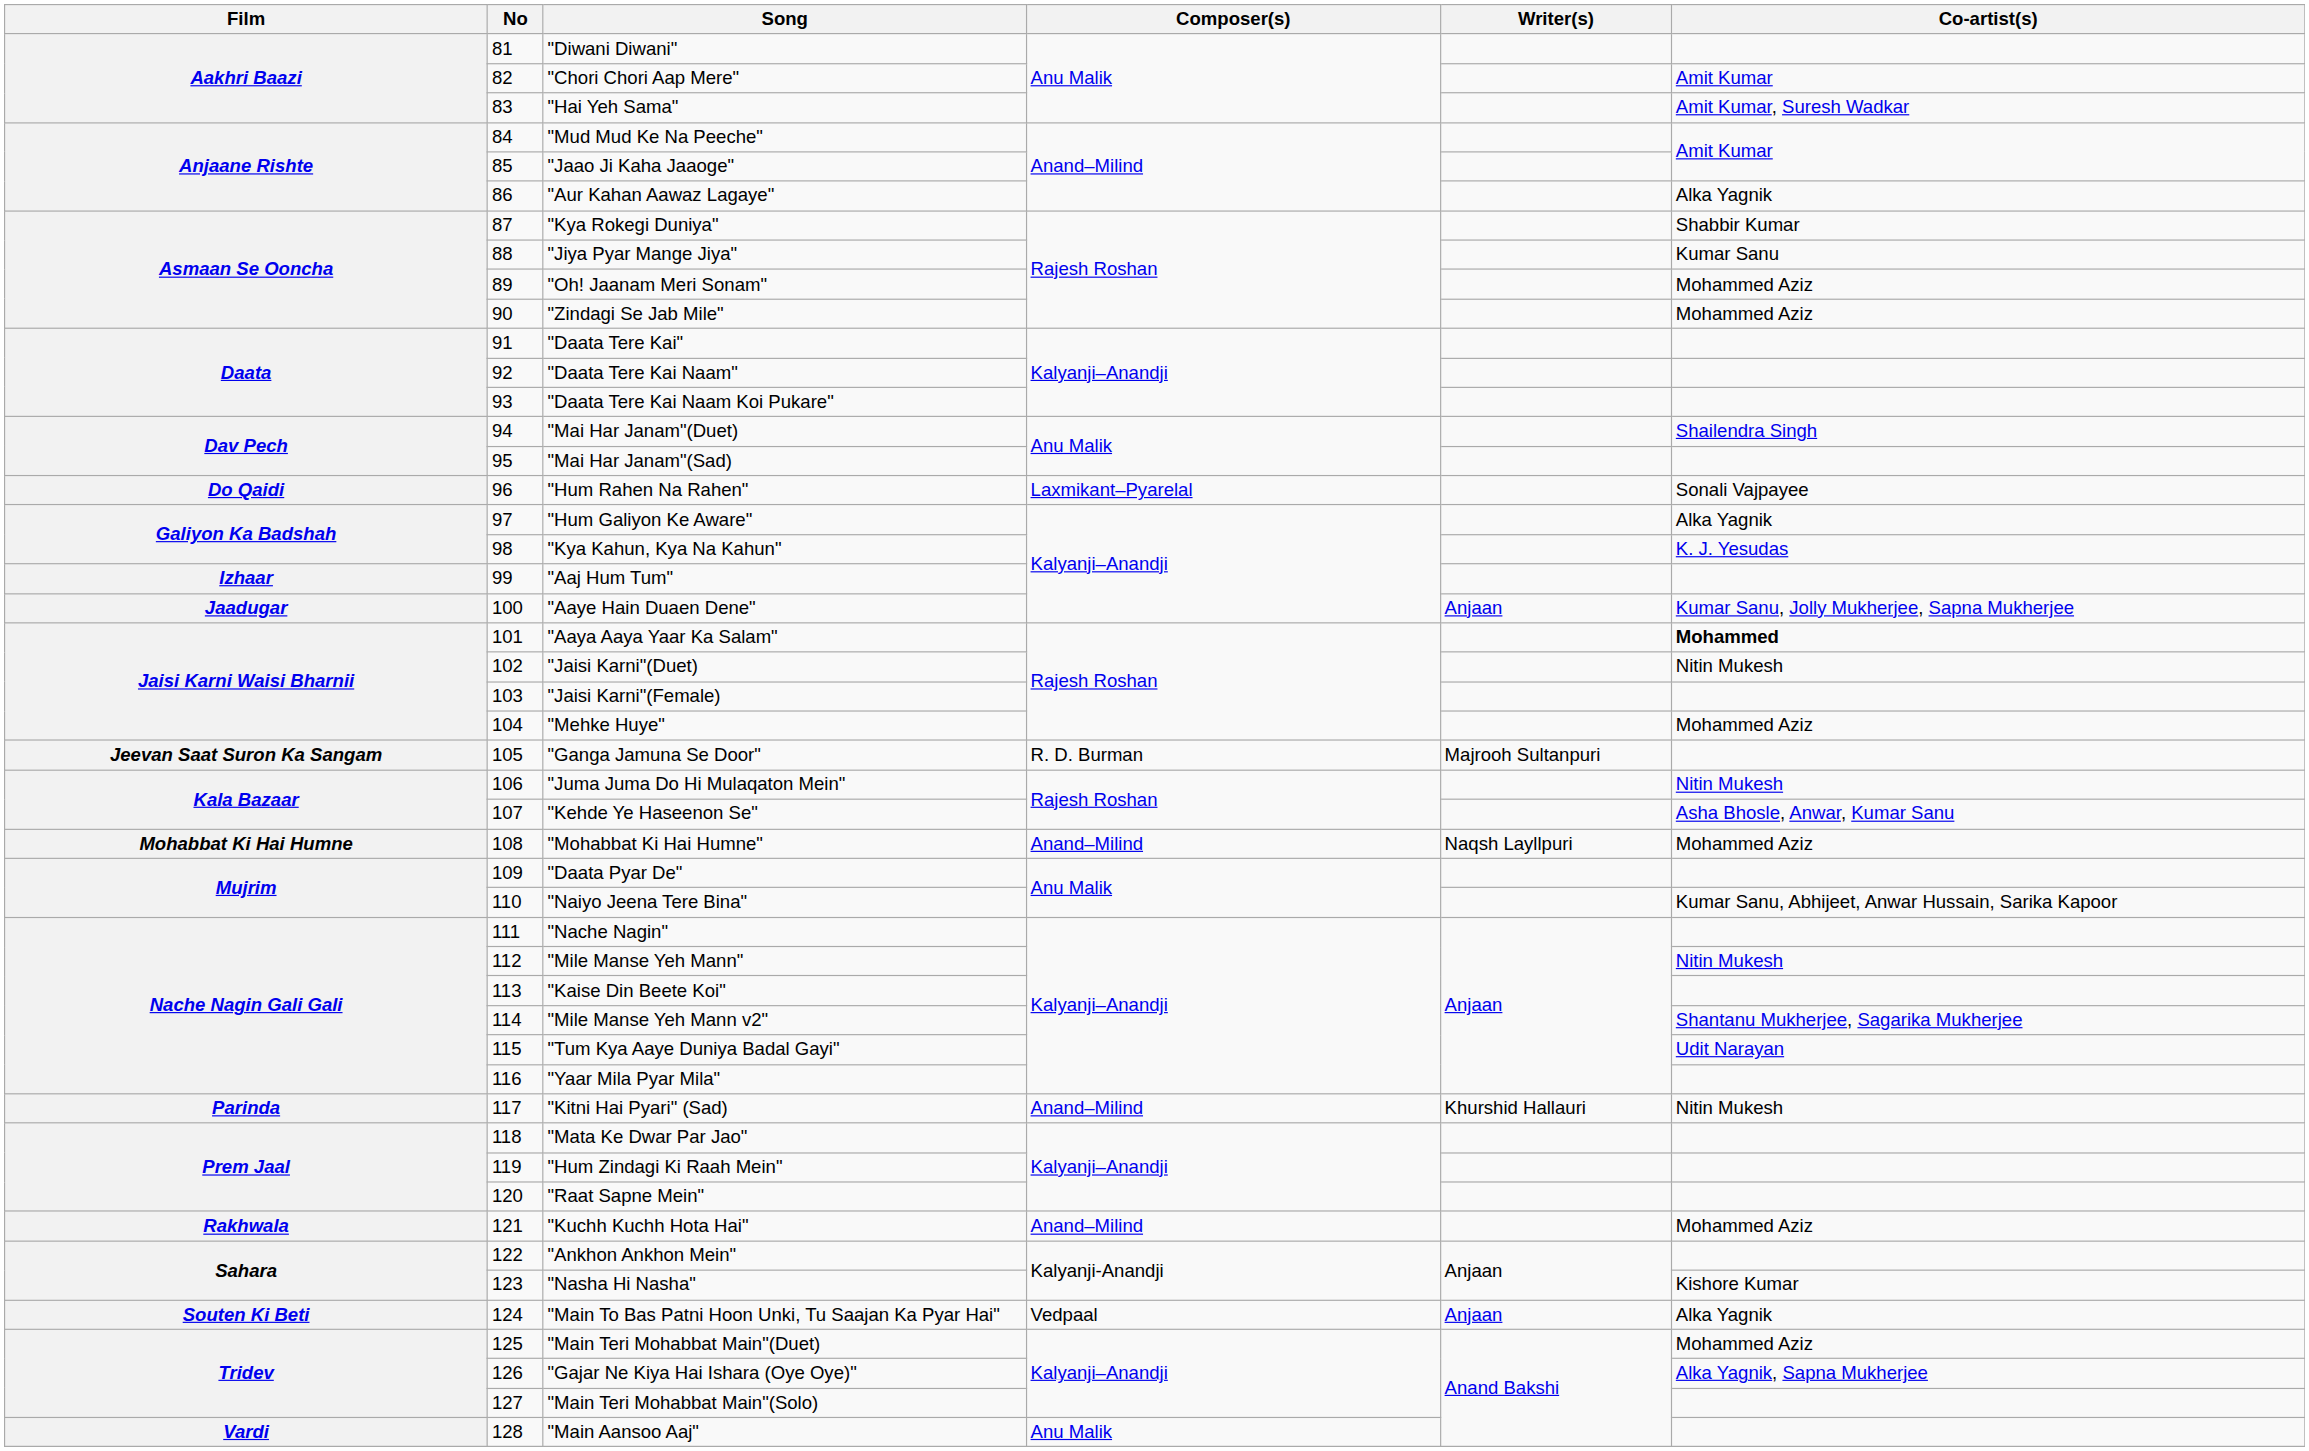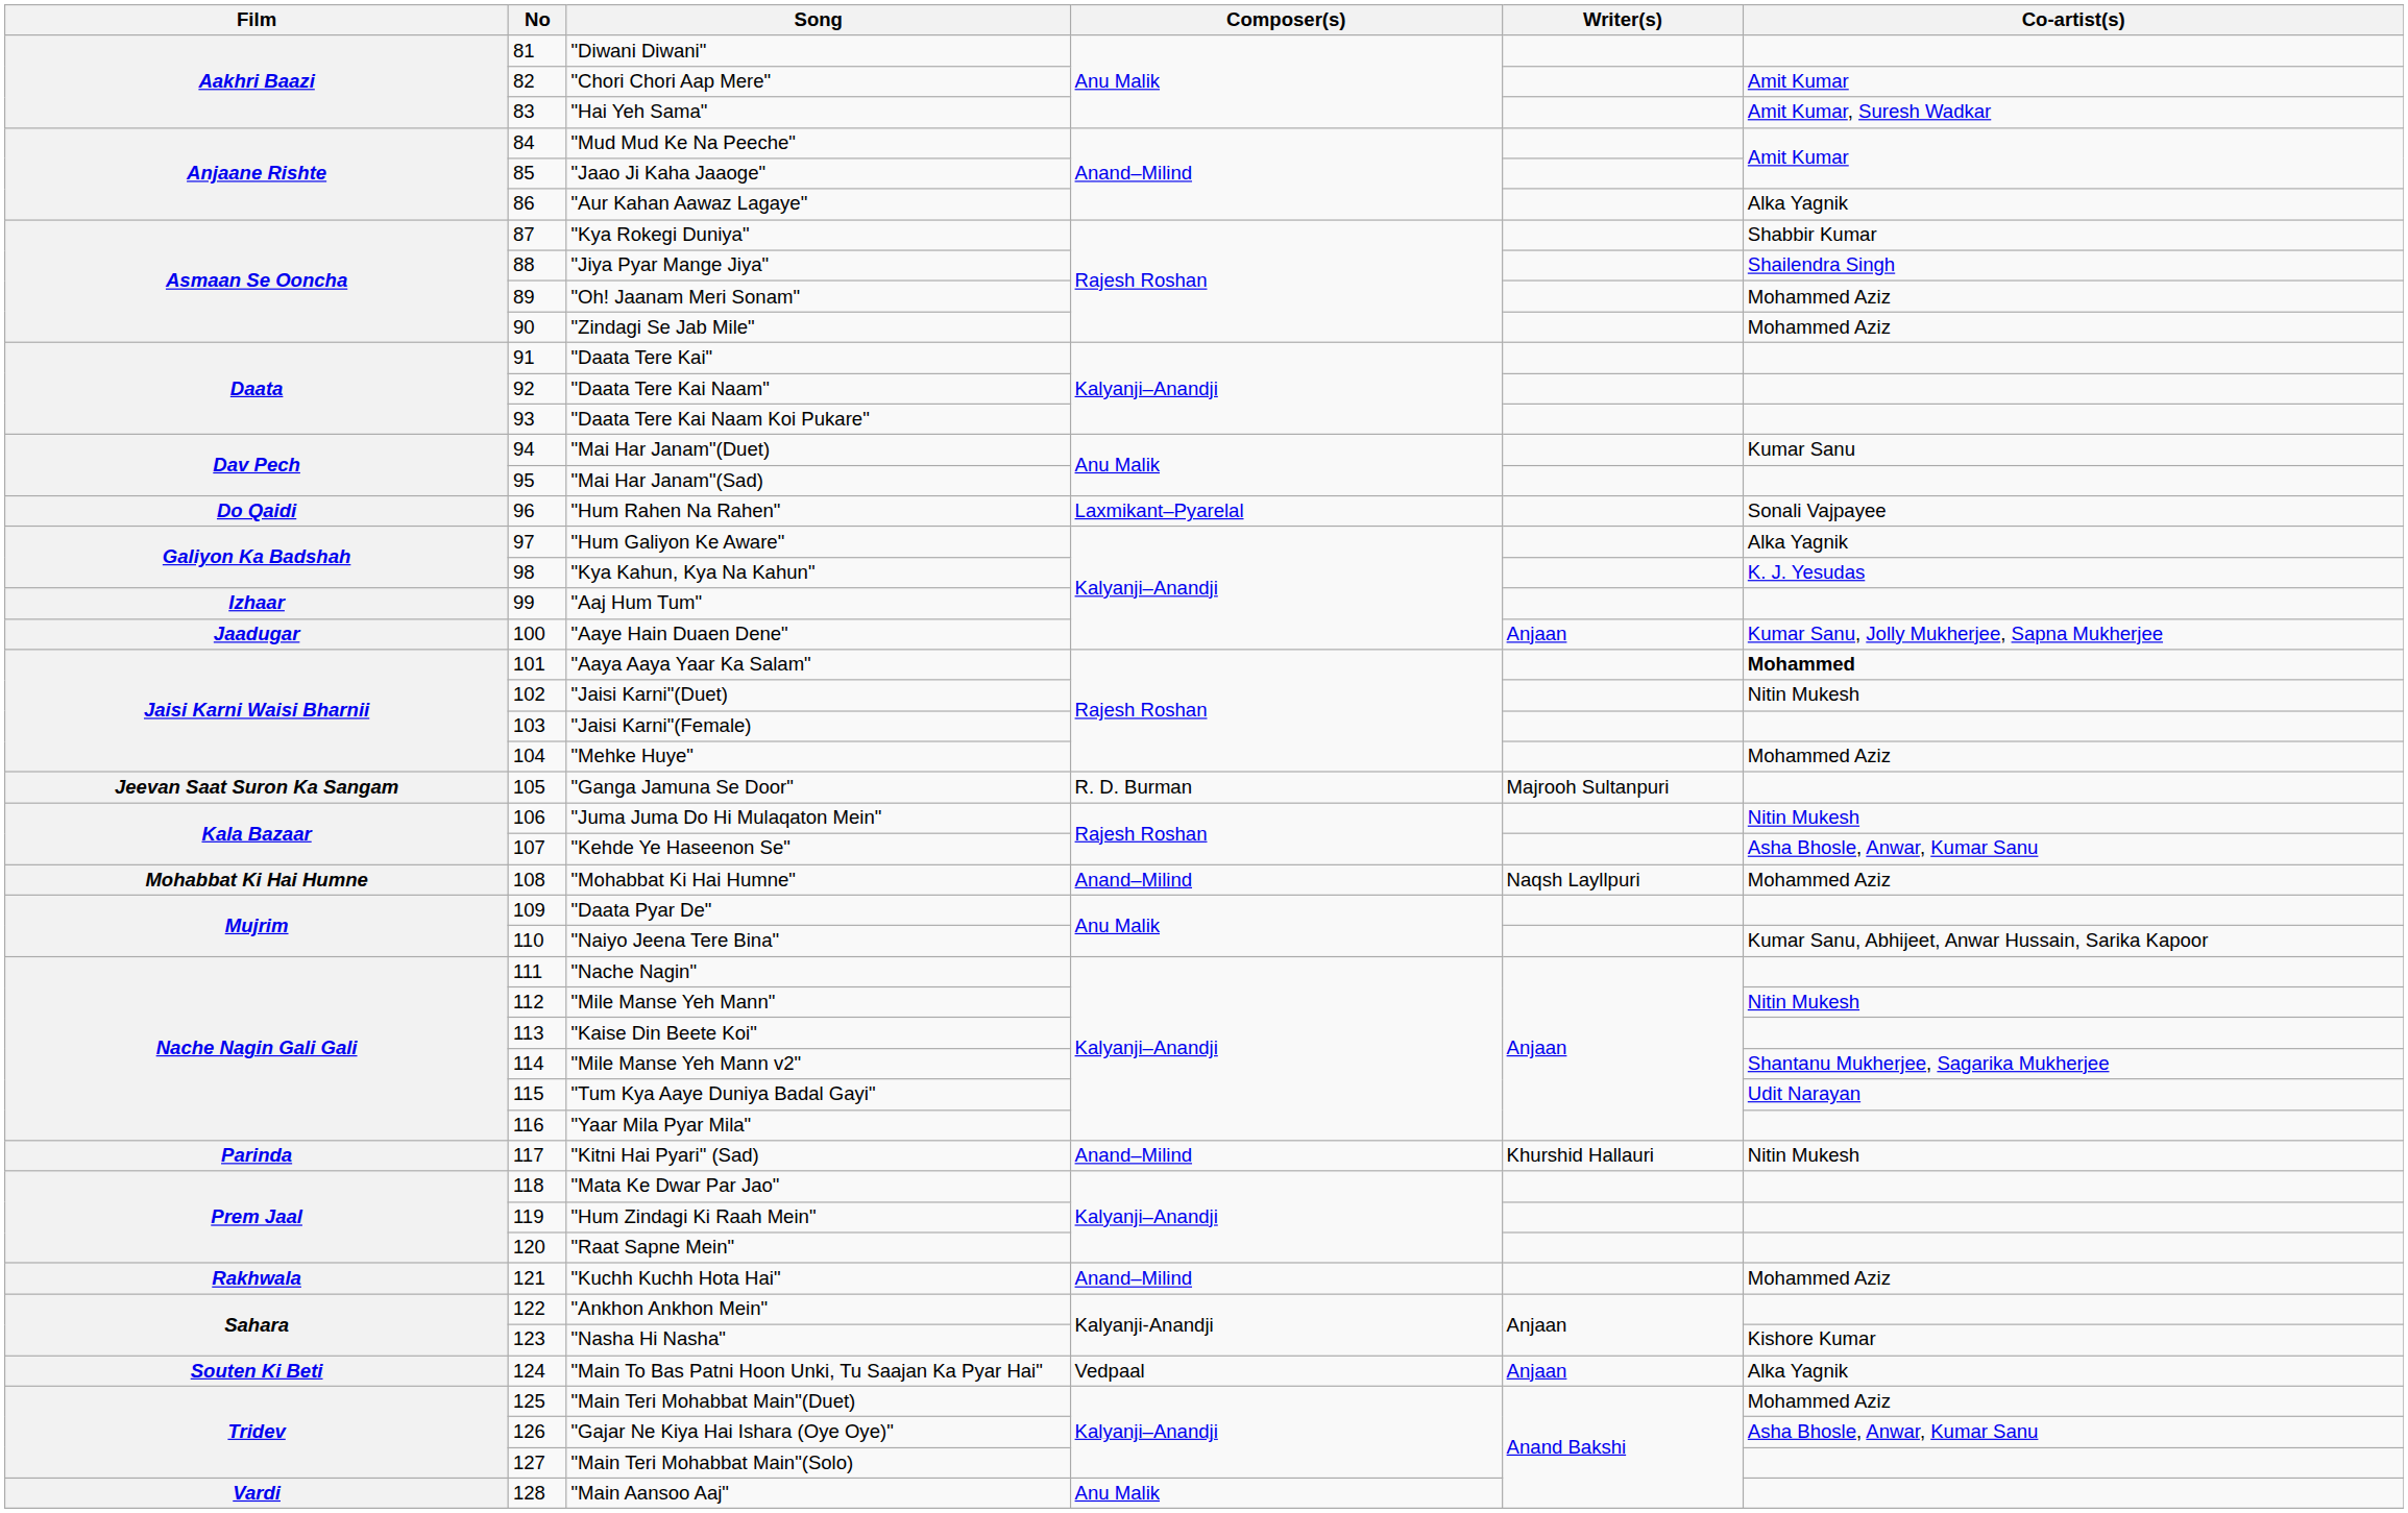"Jiya Pyar Mange Jiya" | Co-artist(s): Kumar Sanu -> Shailendra Singh
"Mai Har Janam"(Duet) | Co-artist(s): Shailendra Singh -> Kumar Sanu
"Gajar Ne Kiya Hai Ishara (Oye Oye)" | Co-artist(s): Alka Yagnik, Sapna Mukherjee -> Asha Bhosle, Anwar, Kumar Sanu
